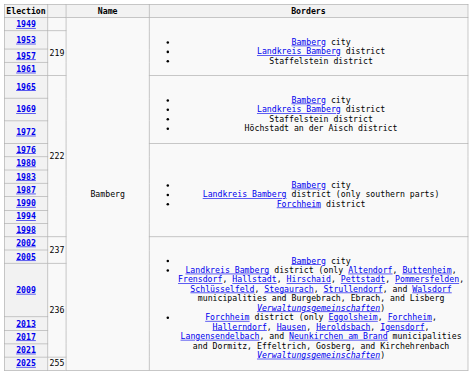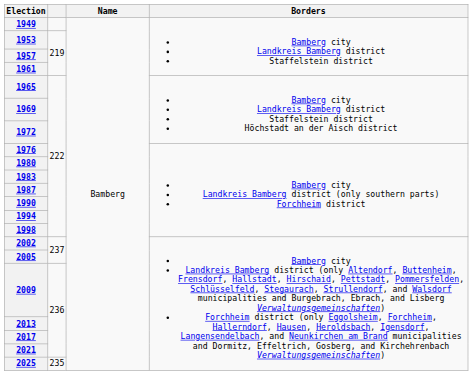2025 | column 2: 255 -> 235
